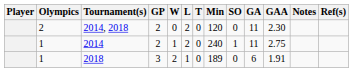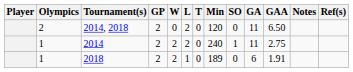2014, 2018 | GAA: 2.30 -> 6.50
2014 | W: 1 -> 2
2018 | GP: 3 -> 2
